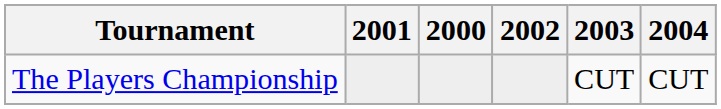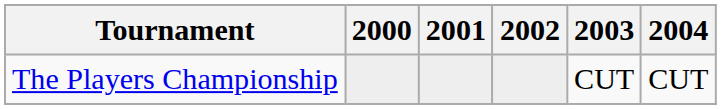columns swapped: 2000 <-> 2001
